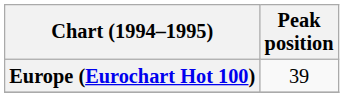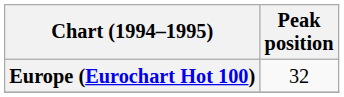Europe (Eurochart Hot 100) | Peak position: 39 -> 32
